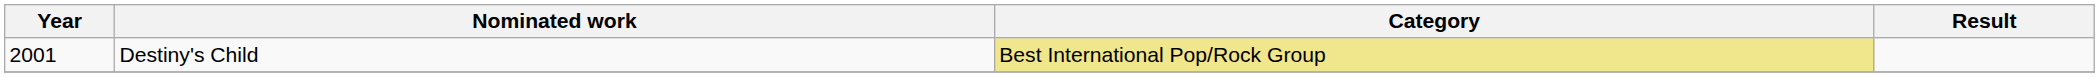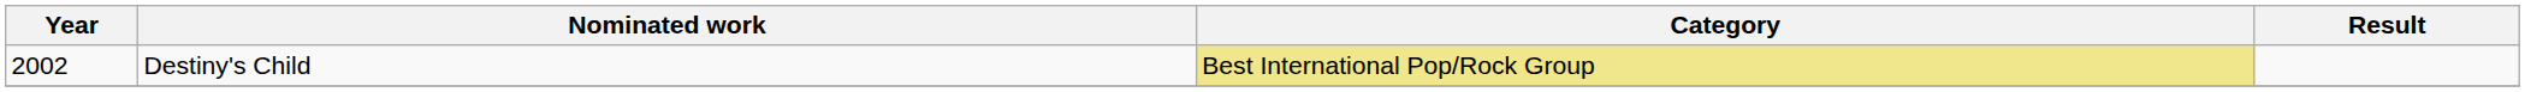Destiny's Child | Year: 2001 -> 2002
